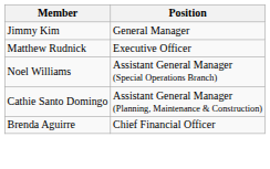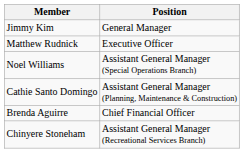+ row: Chinyere Stoneham | Assistant General Manager (Recreational Services Branch)
